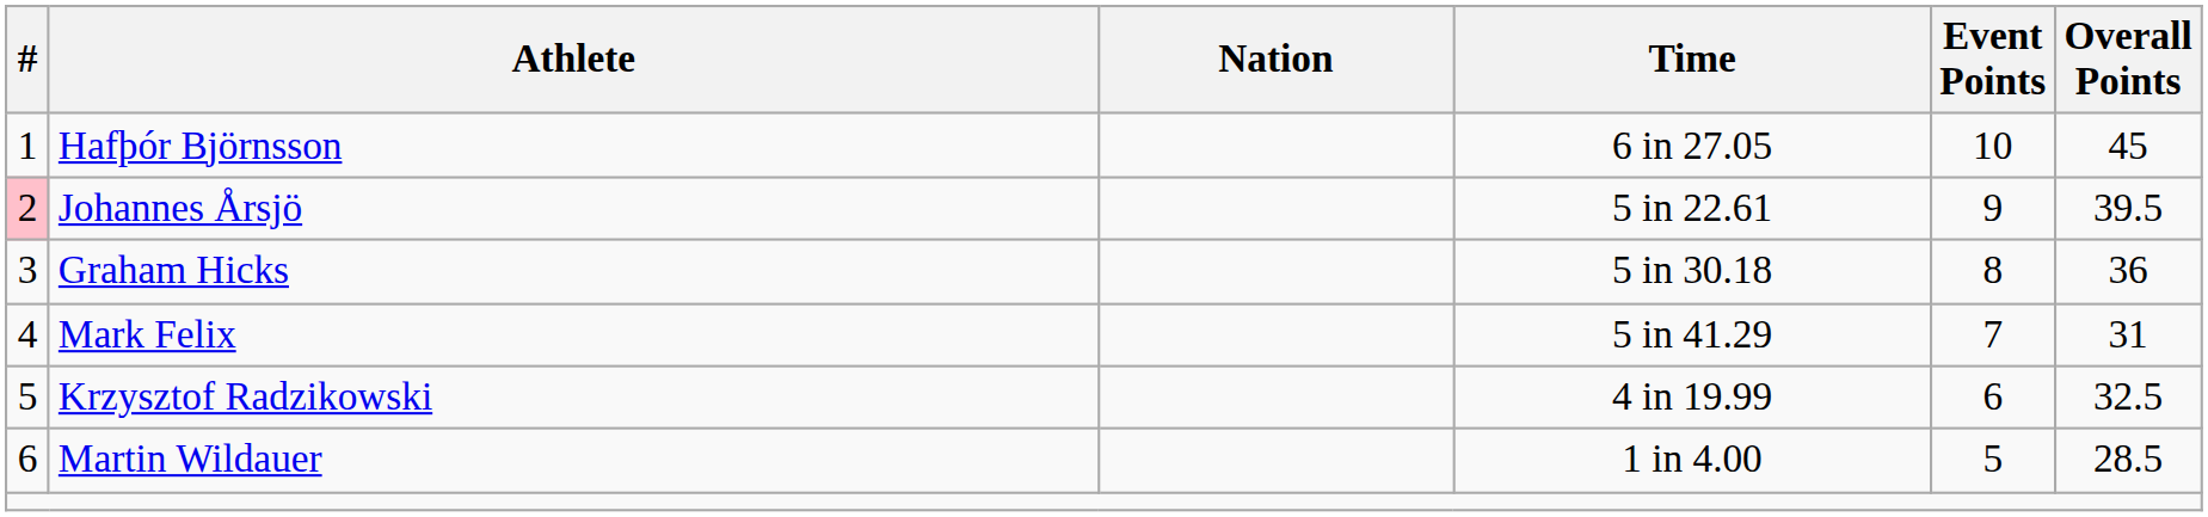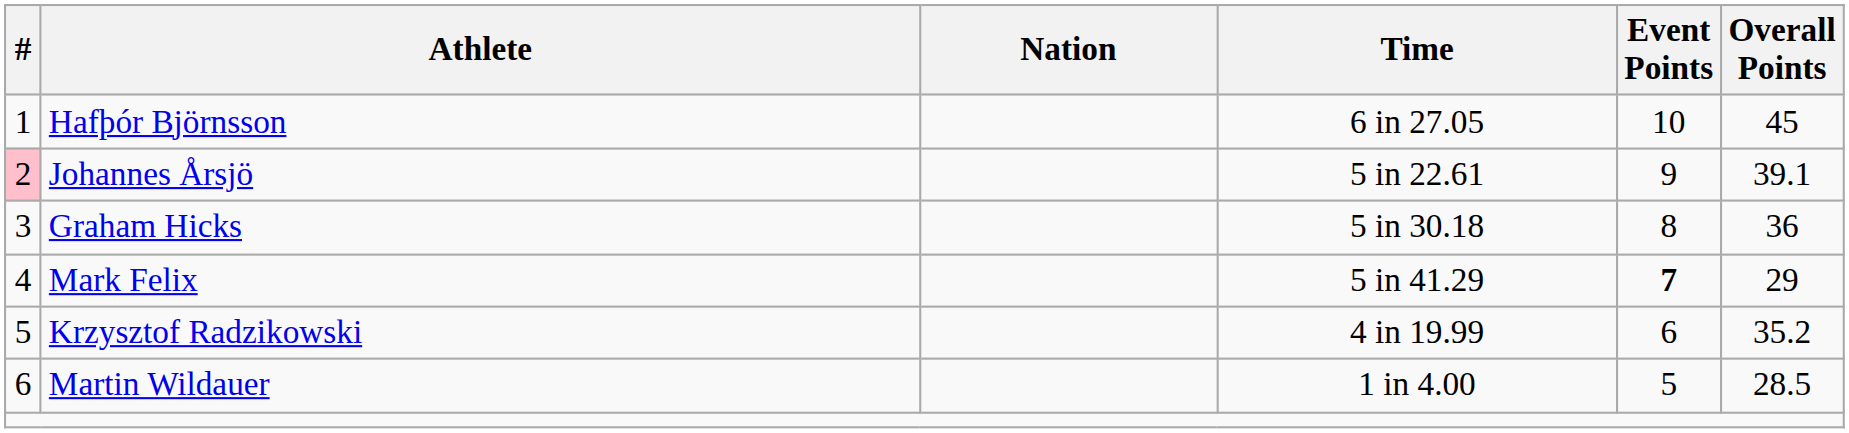Johannes Årsjö | Overall Points: 39.5 -> 39.1
Mark Felix | Event Points: normal -> bold
Mark Felix | Overall Points: 31 -> 29
Krzysztof Radzikowski | Overall Points: 32.5 -> 35.2
